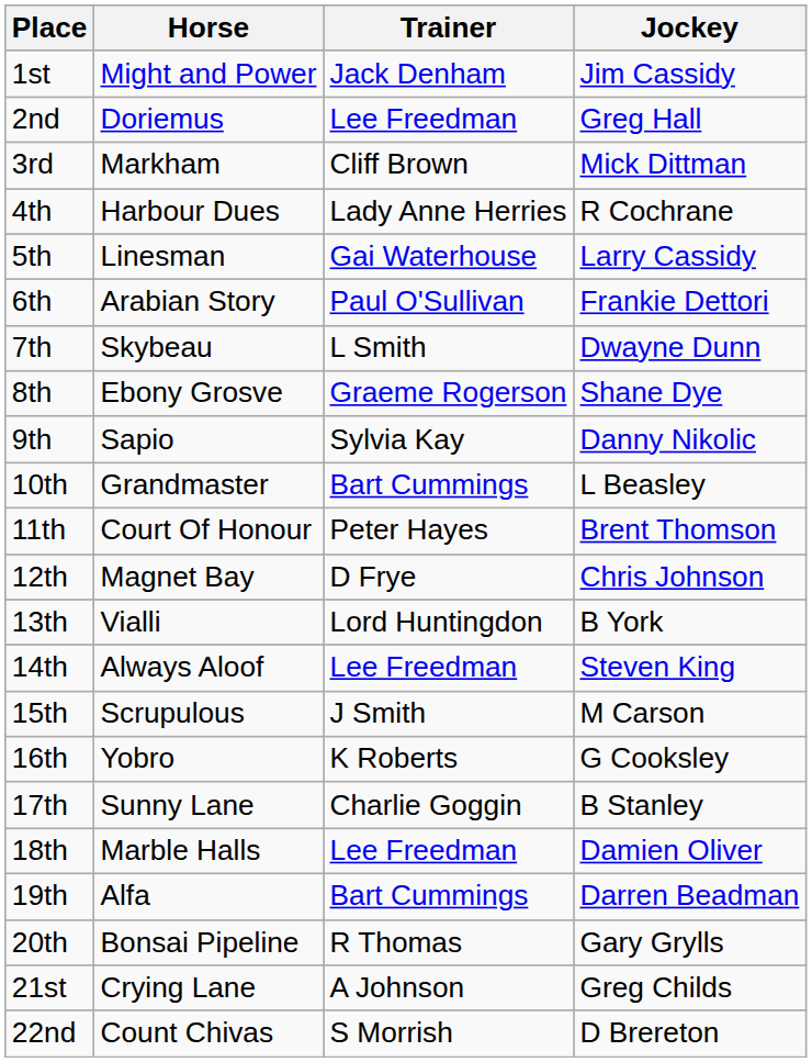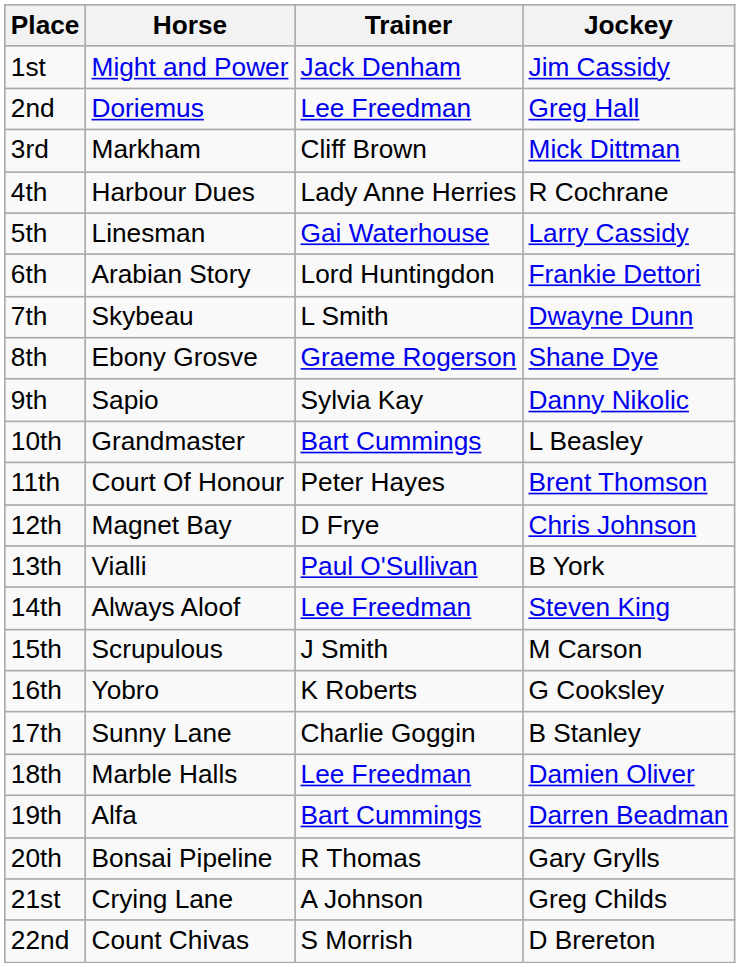6th | Trainer: Paul O'Sullivan -> Lord Huntingdon
13th | Trainer: Lord Huntingdon -> Paul O'Sullivan
